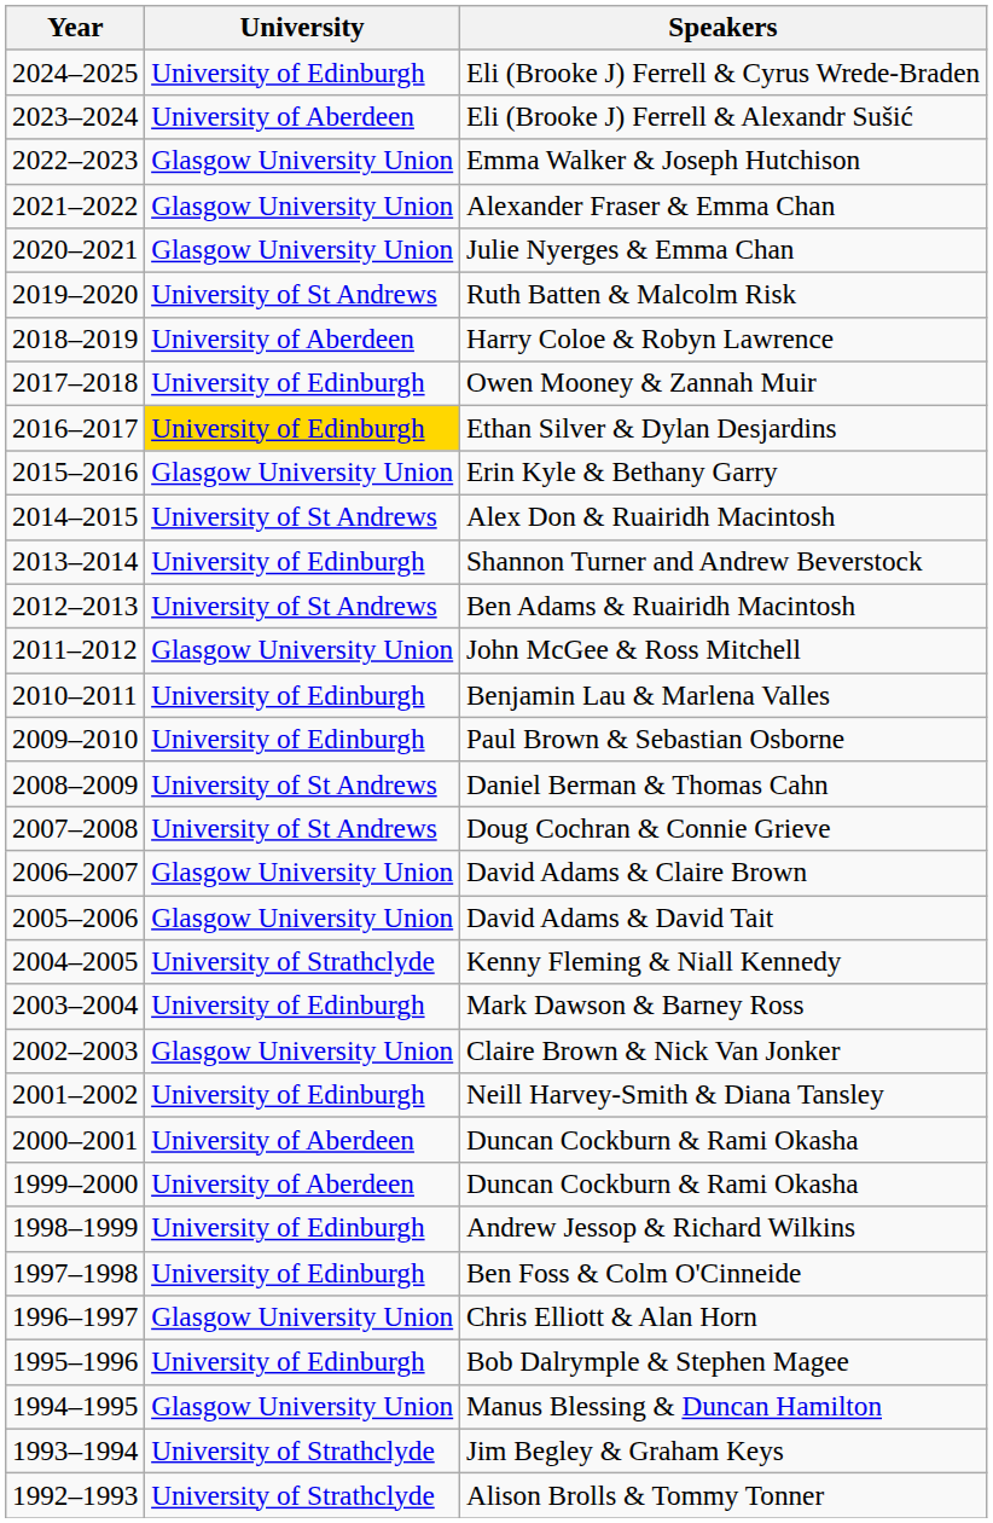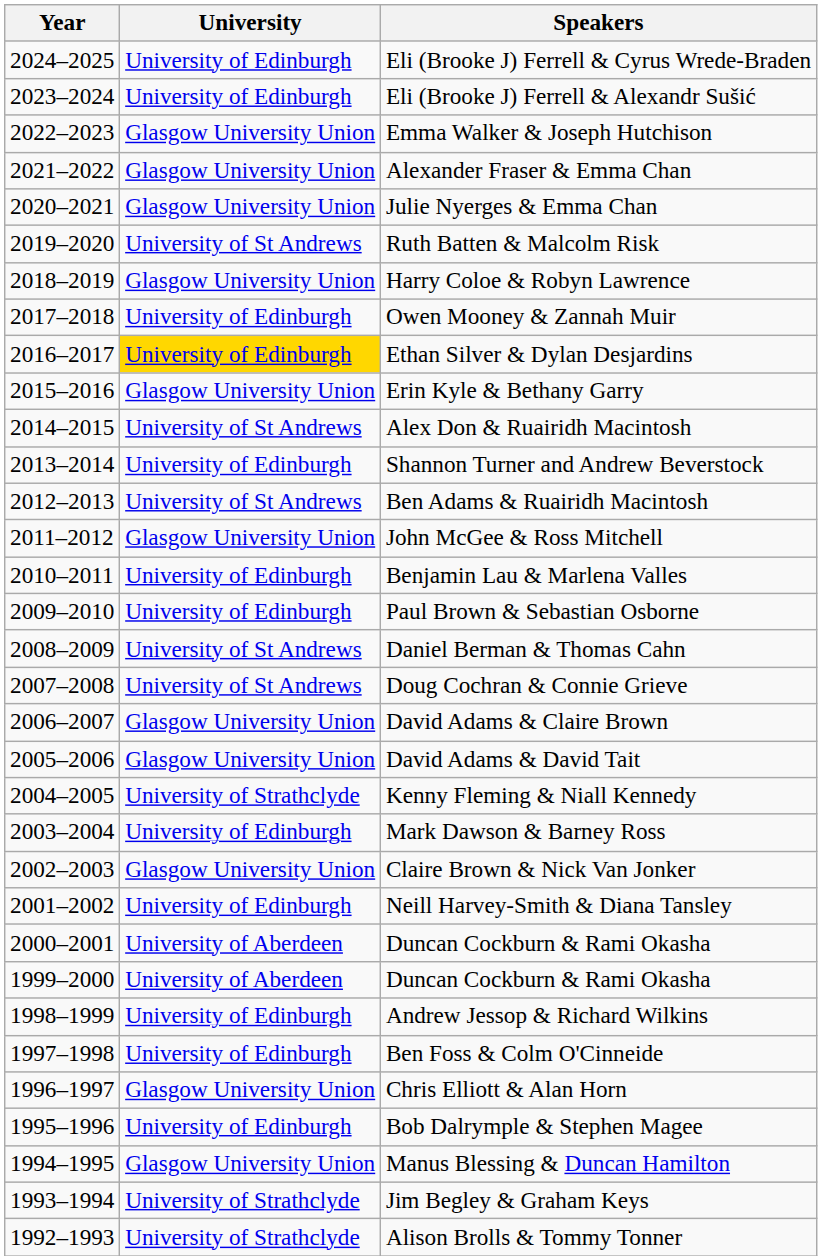Eli (Brooke J) Ferrell & Alexandr Sušić | University: University of Aberdeen -> University of Edinburgh
Harry Coloe & Robyn Lawrence | University: University of Aberdeen -> Glasgow University Union
